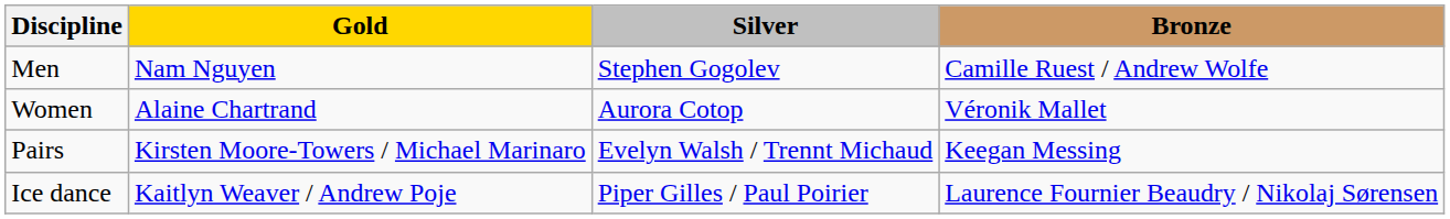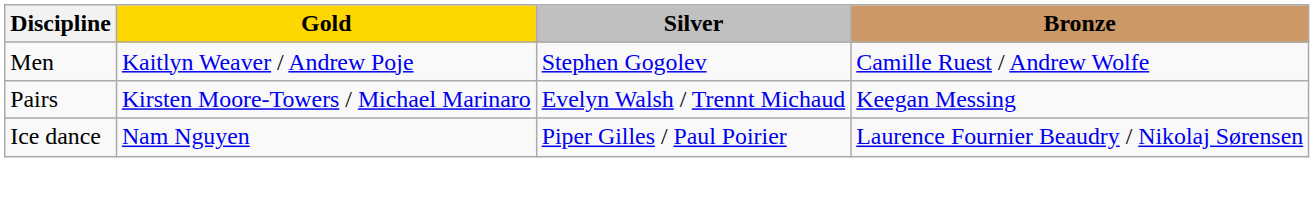Men | Gold: Nam Nguyen -> Kaitlyn Weaver / Andrew Poje
- row: Women | Alaine Chartrand | Aurora Cotop | Véronik Mallet
Ice dance | Gold: Kaitlyn Weaver / Andrew Poje -> Nam Nguyen
